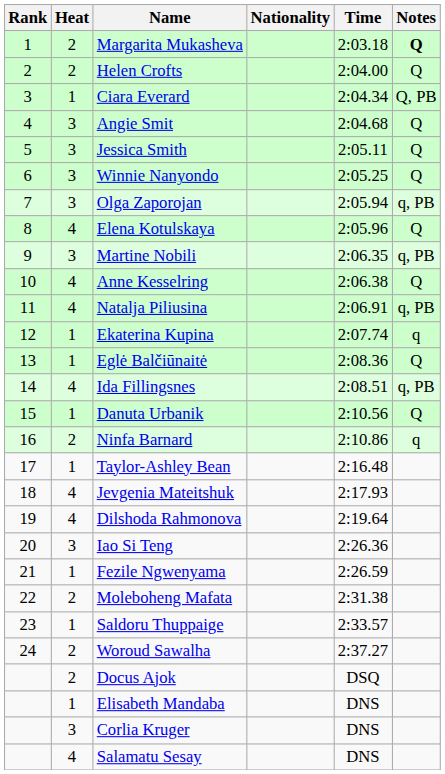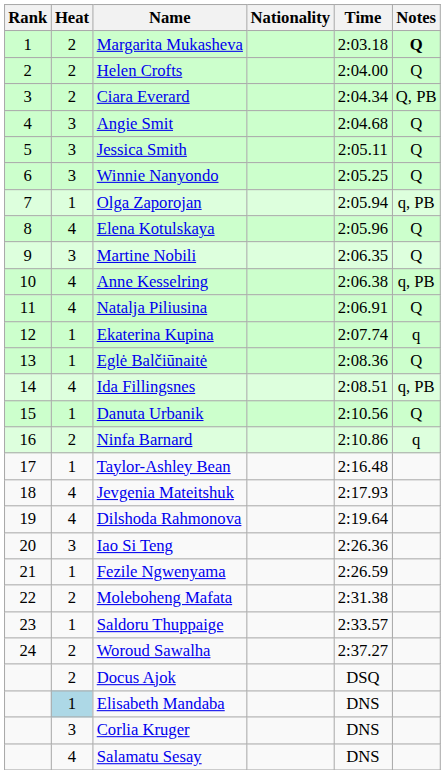Ciara Everard | Heat: 1 -> 2
Olga Zaporojan | Heat: 3 -> 1
Martine Nobili | Notes: q, PB -> Q
Anne Kesselring | Notes: Q -> q, PB
Natalja Piliusina | Notes: q, PB -> Q
Elisabeth Mandaba | Heat: no background -> lightblue background
